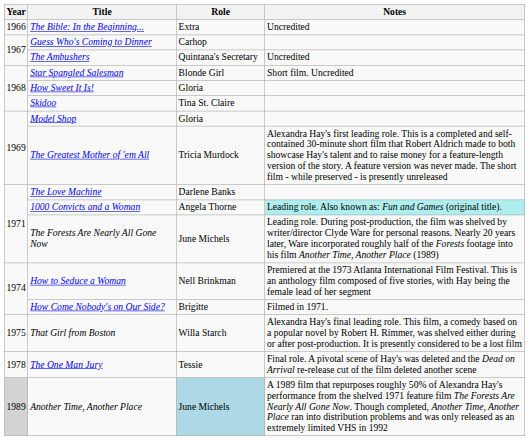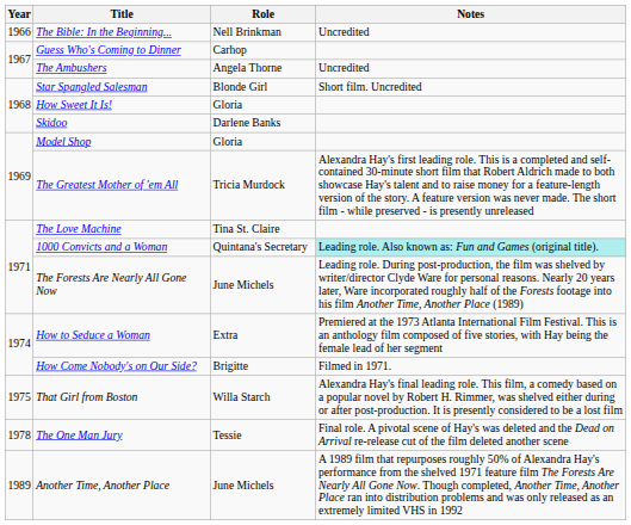The Bible: In the Beginning... | Role: Extra -> Nell Brinkman
The Ambushers | Role: Quintana's Secretary -> Angela Thorne
Skidoo | Role: Tina St. Claire -> Darlene Banks
The Love Machine | Role: Darlene Banks -> Tina St. Claire
1000 Convicts and a Woman | Role: Angela Thorne -> Quintana's Secretary
How to Seduce a Woman | Role: Nell Brinkman -> Extra
Another Time, Another Place | Year: lightgrey background -> no background
Another Time, Another Place | Role: lightblue background -> no background
